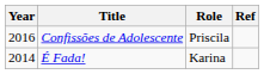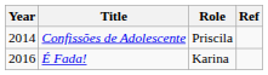Confissões de Adolescente | Year: 2016 -> 2014
É Fada! | Year: 2014 -> 2016
